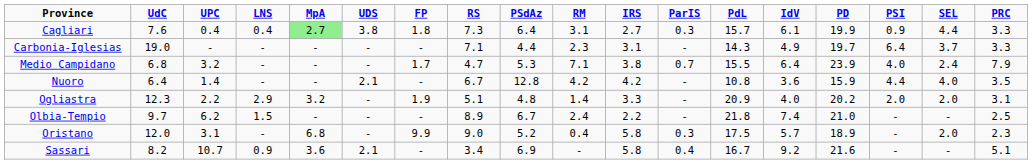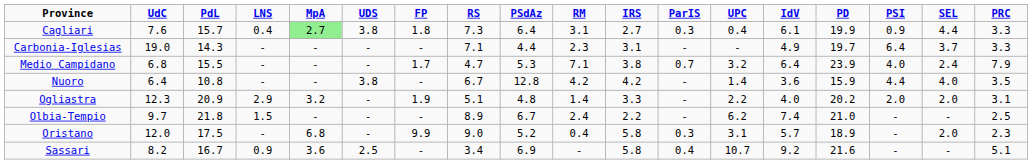columns swapped: PdL <-> UPC
Nuoro | UDS: 2.1 -> 3.8
Sassari | UDS: 2.1 -> 2.5
